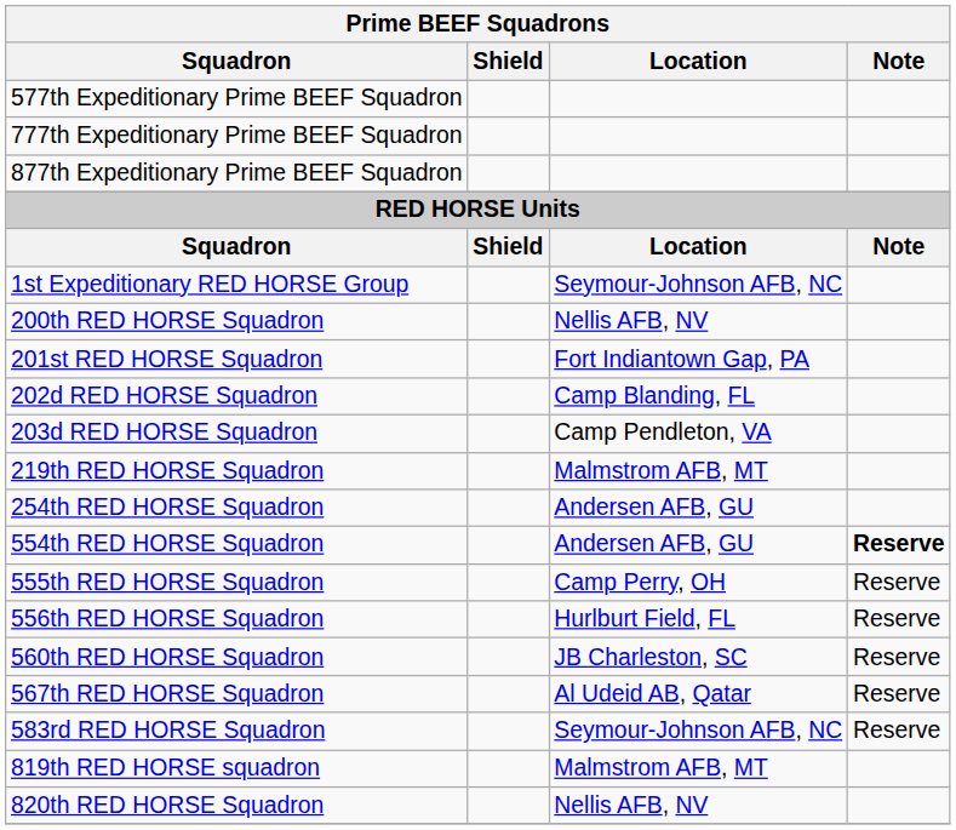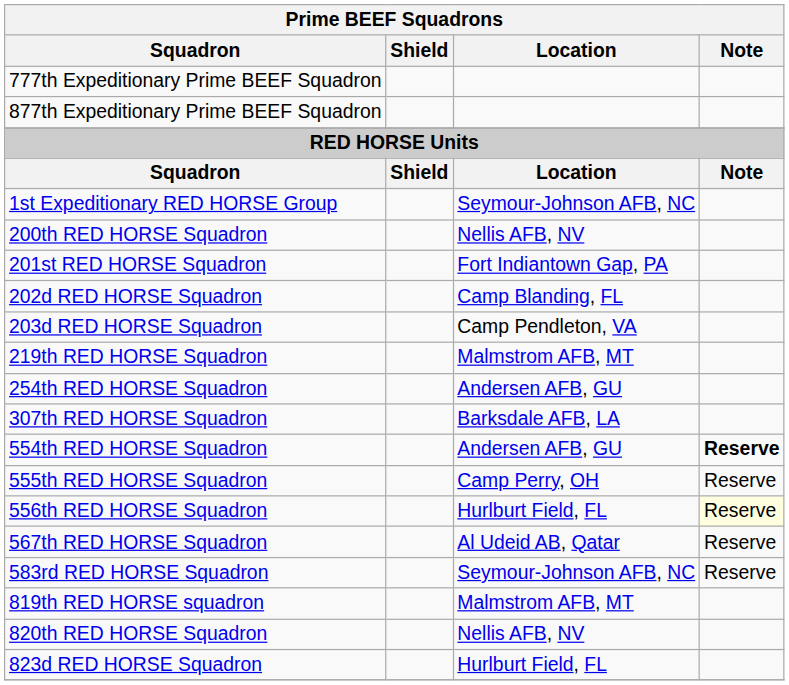- row: 577th Expeditionary Prime BEEF Squadron
+ row: 307th RED HORSE Squadron | Barksdale AFB, LA
556th RED HORSE Squadron | Note: no background -> lightyellow background
- row: 560th RED HORSE Squadron | JB Charleston, SC | Reserve
+ row: 823d RED HORSE Squadron | Hurlburt Field, FL
